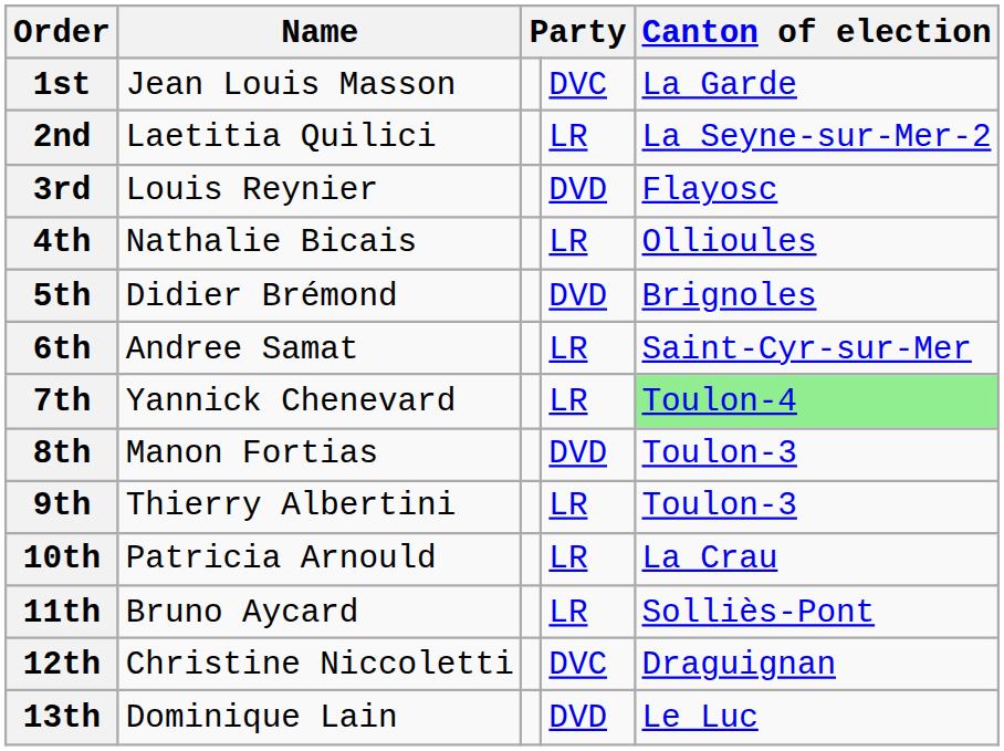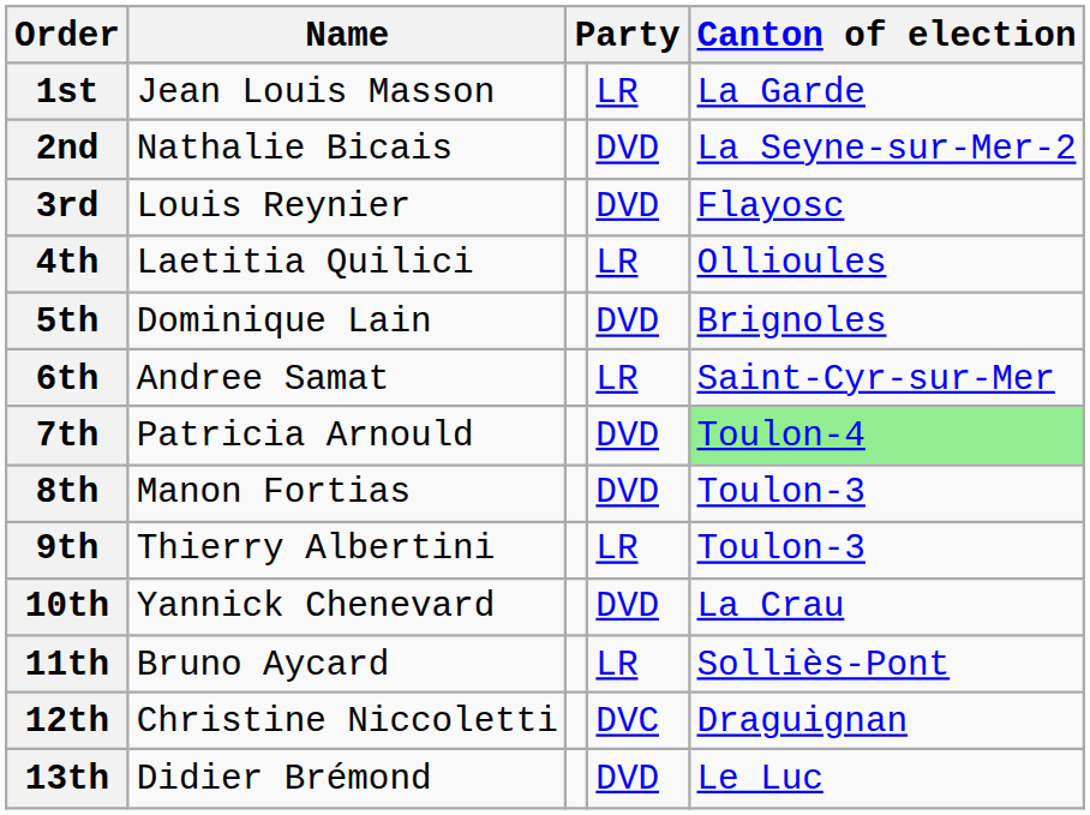1st | column 4: DVC -> LR
2nd | Name: Laetitia Quilici -> Nathalie Bicais
2nd | column 4: LR -> DVD
4th | Name: Nathalie Bicais -> Laetitia Quilici
5th | Name: Didier Brémond -> Dominique Lain
7th | Name: Yannick Chenevard -> Patricia Arnould
7th | column 4: LR -> DVD
10th | Name: Patricia Arnould -> Yannick Chenevard
10th | column 4: LR -> DVD
13th | Name: Dominique Lain -> Didier Brémond
